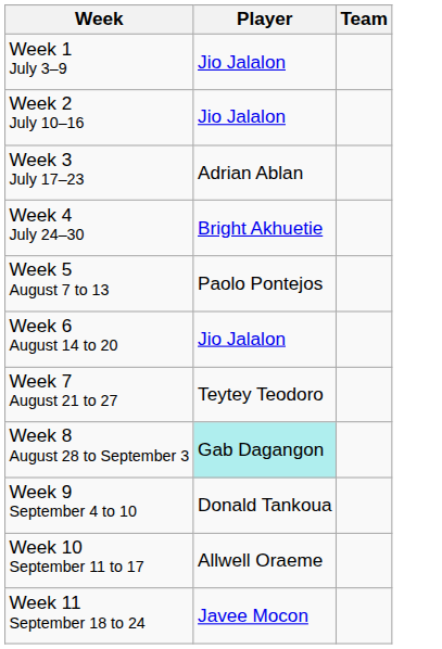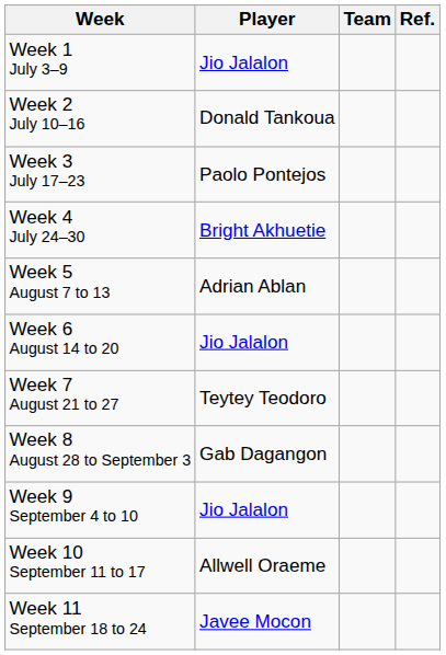+ column: Ref.
Week 2 July 10–16 | Player: Jio Jalalon -> Donald Tankoua
Week 3 July 17–23 | Player: Adrian Ablan -> Paolo Pontejos
Week 5 August 7 to 13 | Player: Paolo Pontejos -> Adrian Ablan
Week 8 August 28 to September 3 | Player: paleturquoise background -> no background
Week 9 September 4 to 10 | Player: Donald Tankoua -> Jio Jalalon
